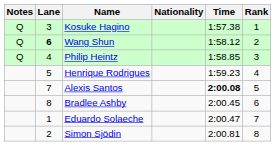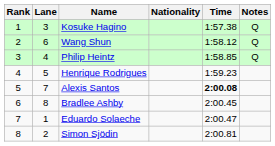columns swapped: Rank <-> Notes
Wang Shun | Lane: bold -> normal
